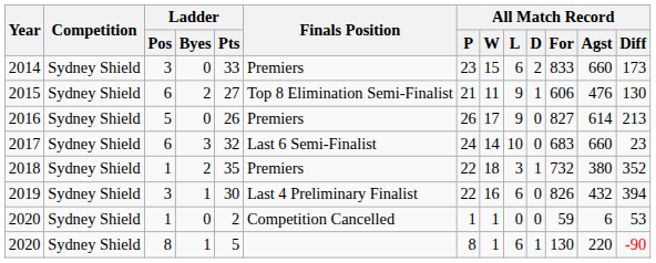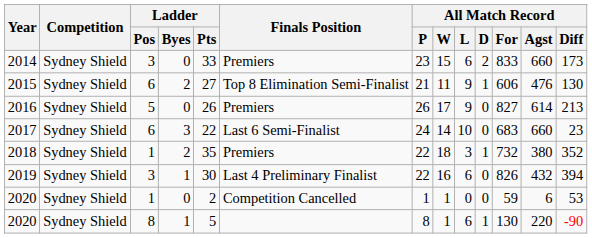2017 | Ladder / Pts: 32 -> 22
